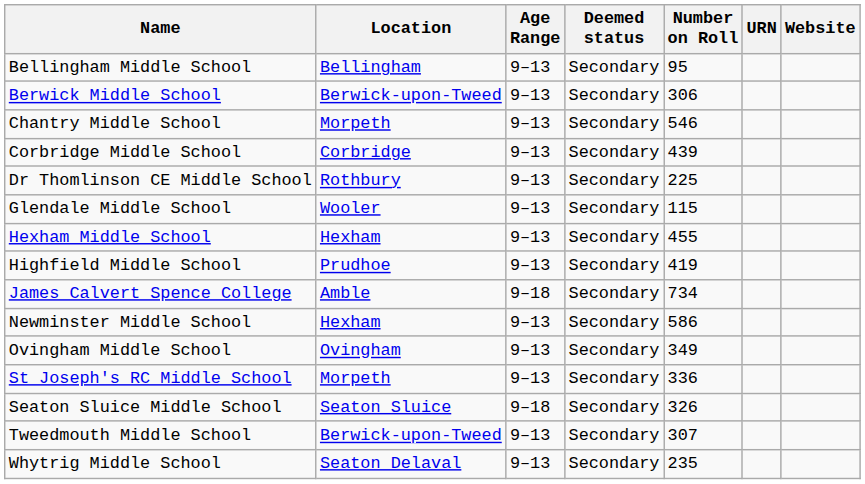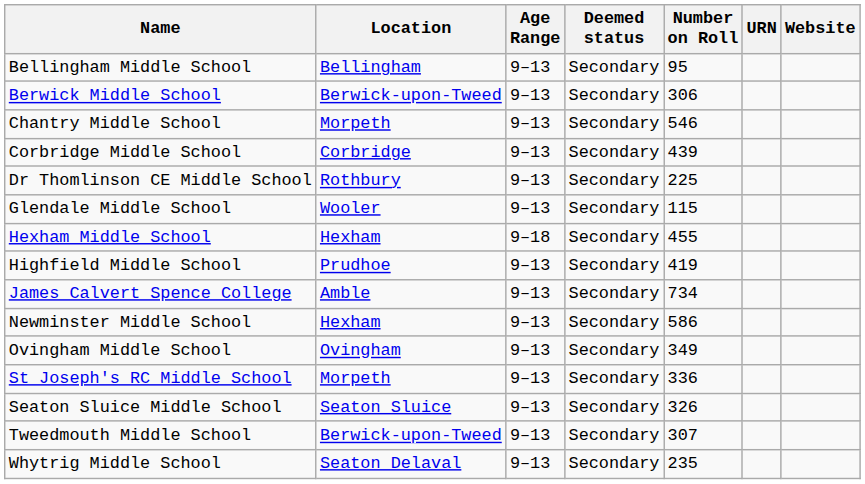Hexham Middle School | Age Range: 9–13 -> 9–18
James Calvert Spence College | Age Range: 9–18 -> 9–13
Seaton Sluice Middle School | Age Range: 9–18 -> 9–13
